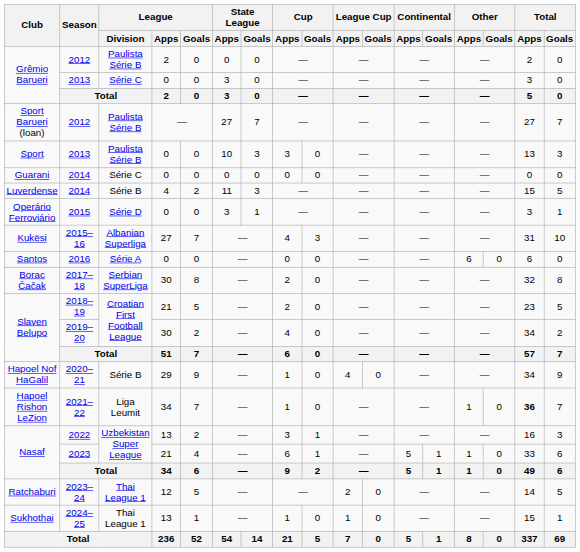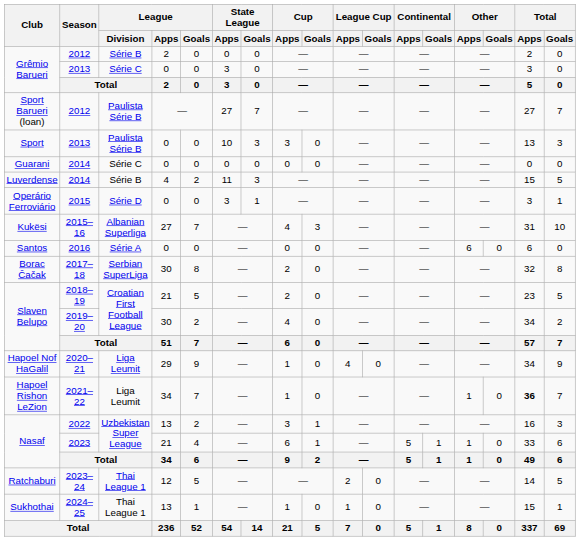Grêmio Barueri / 2012 | League / Division: Paulista Série B -> Série B
Hapoel Nof HaGalil | League / Division: Série B -> Liga Leumit
